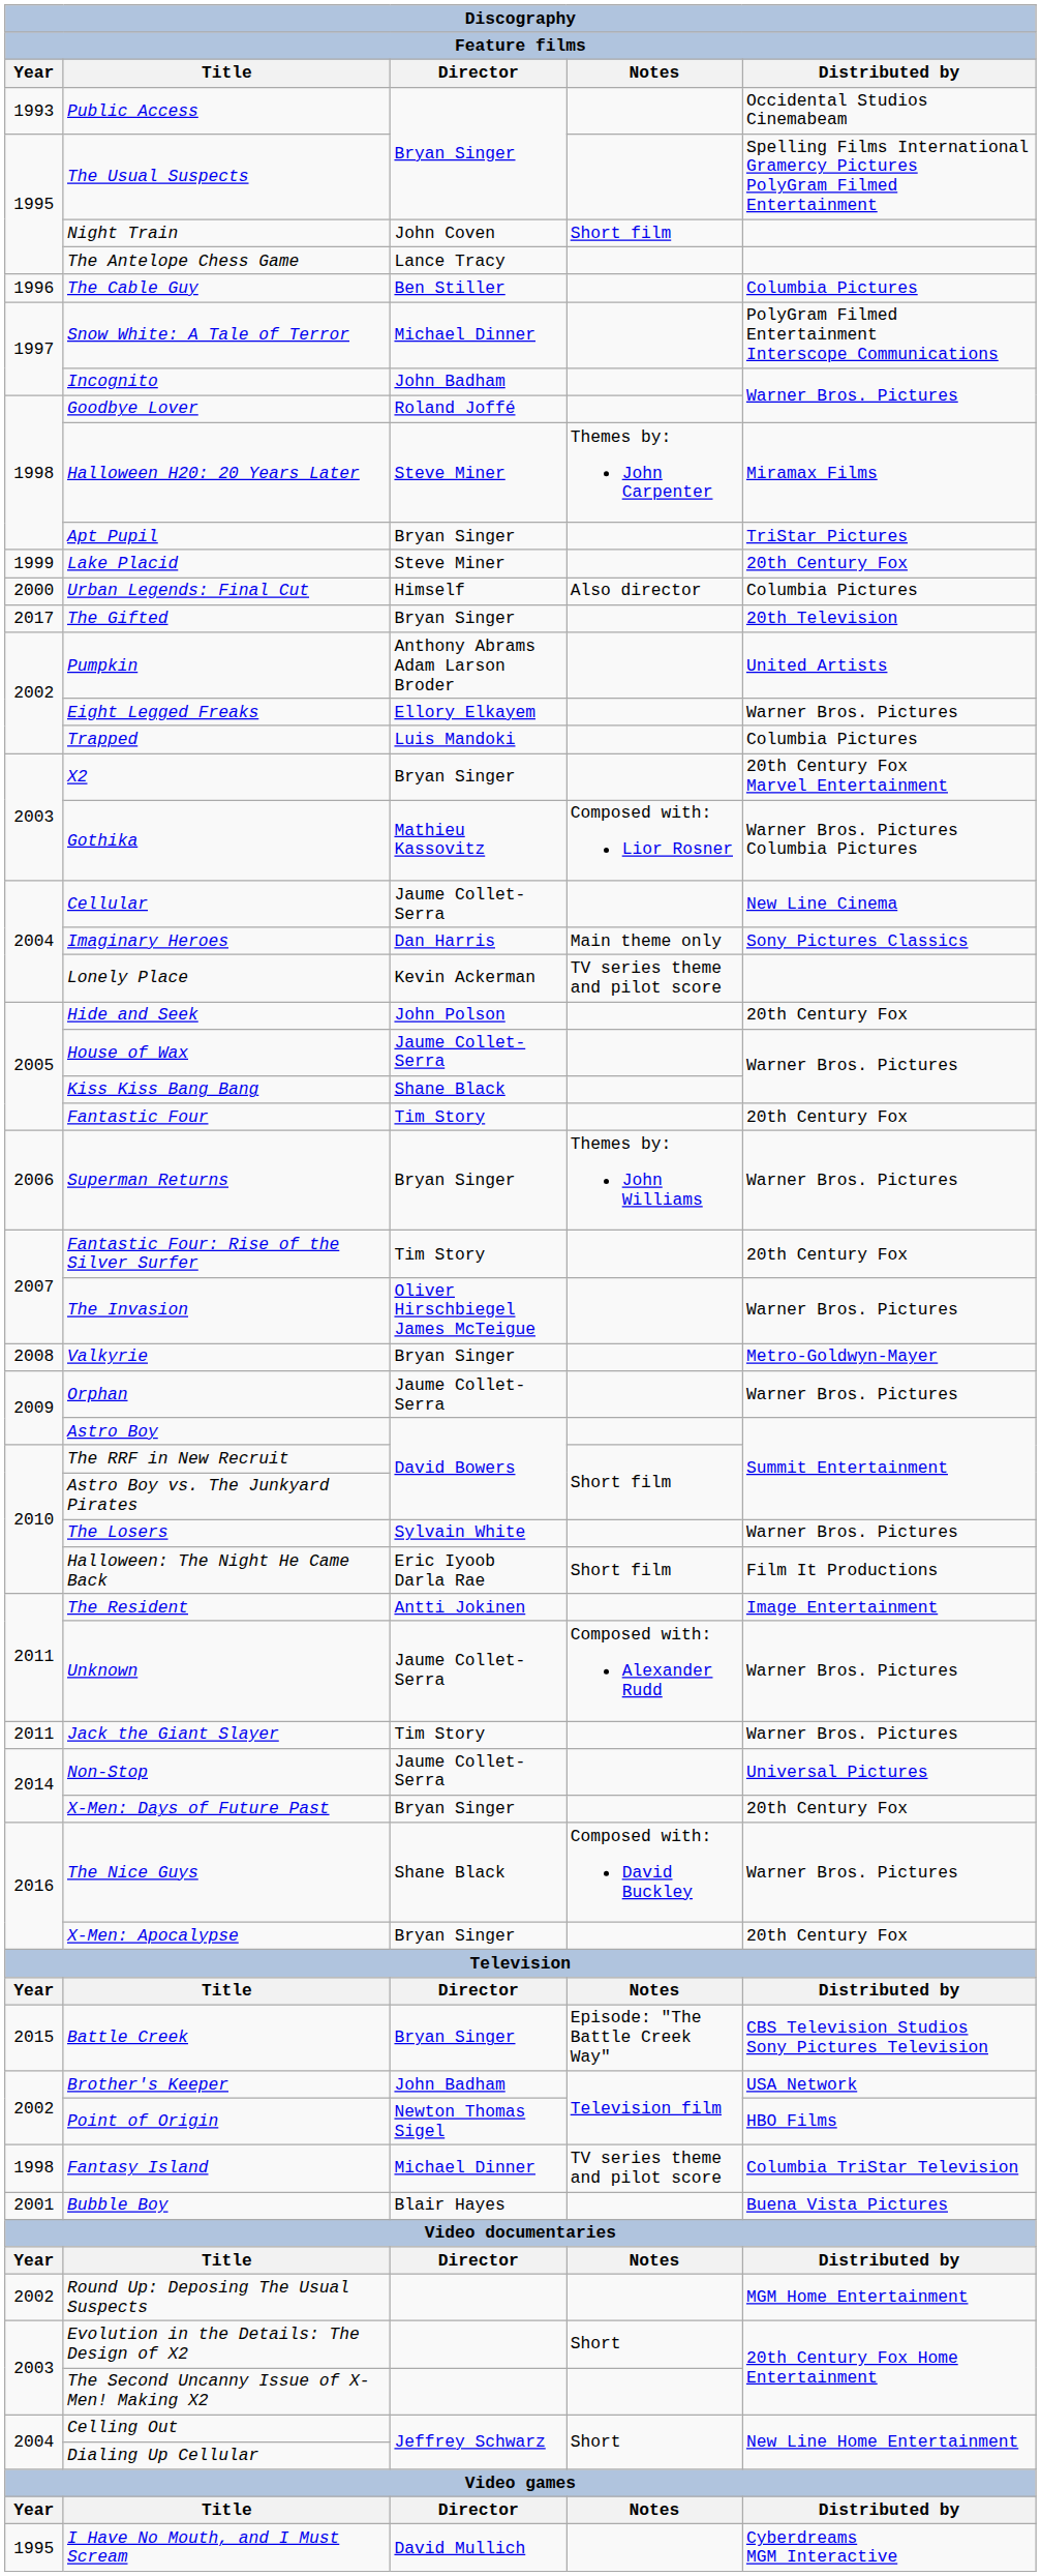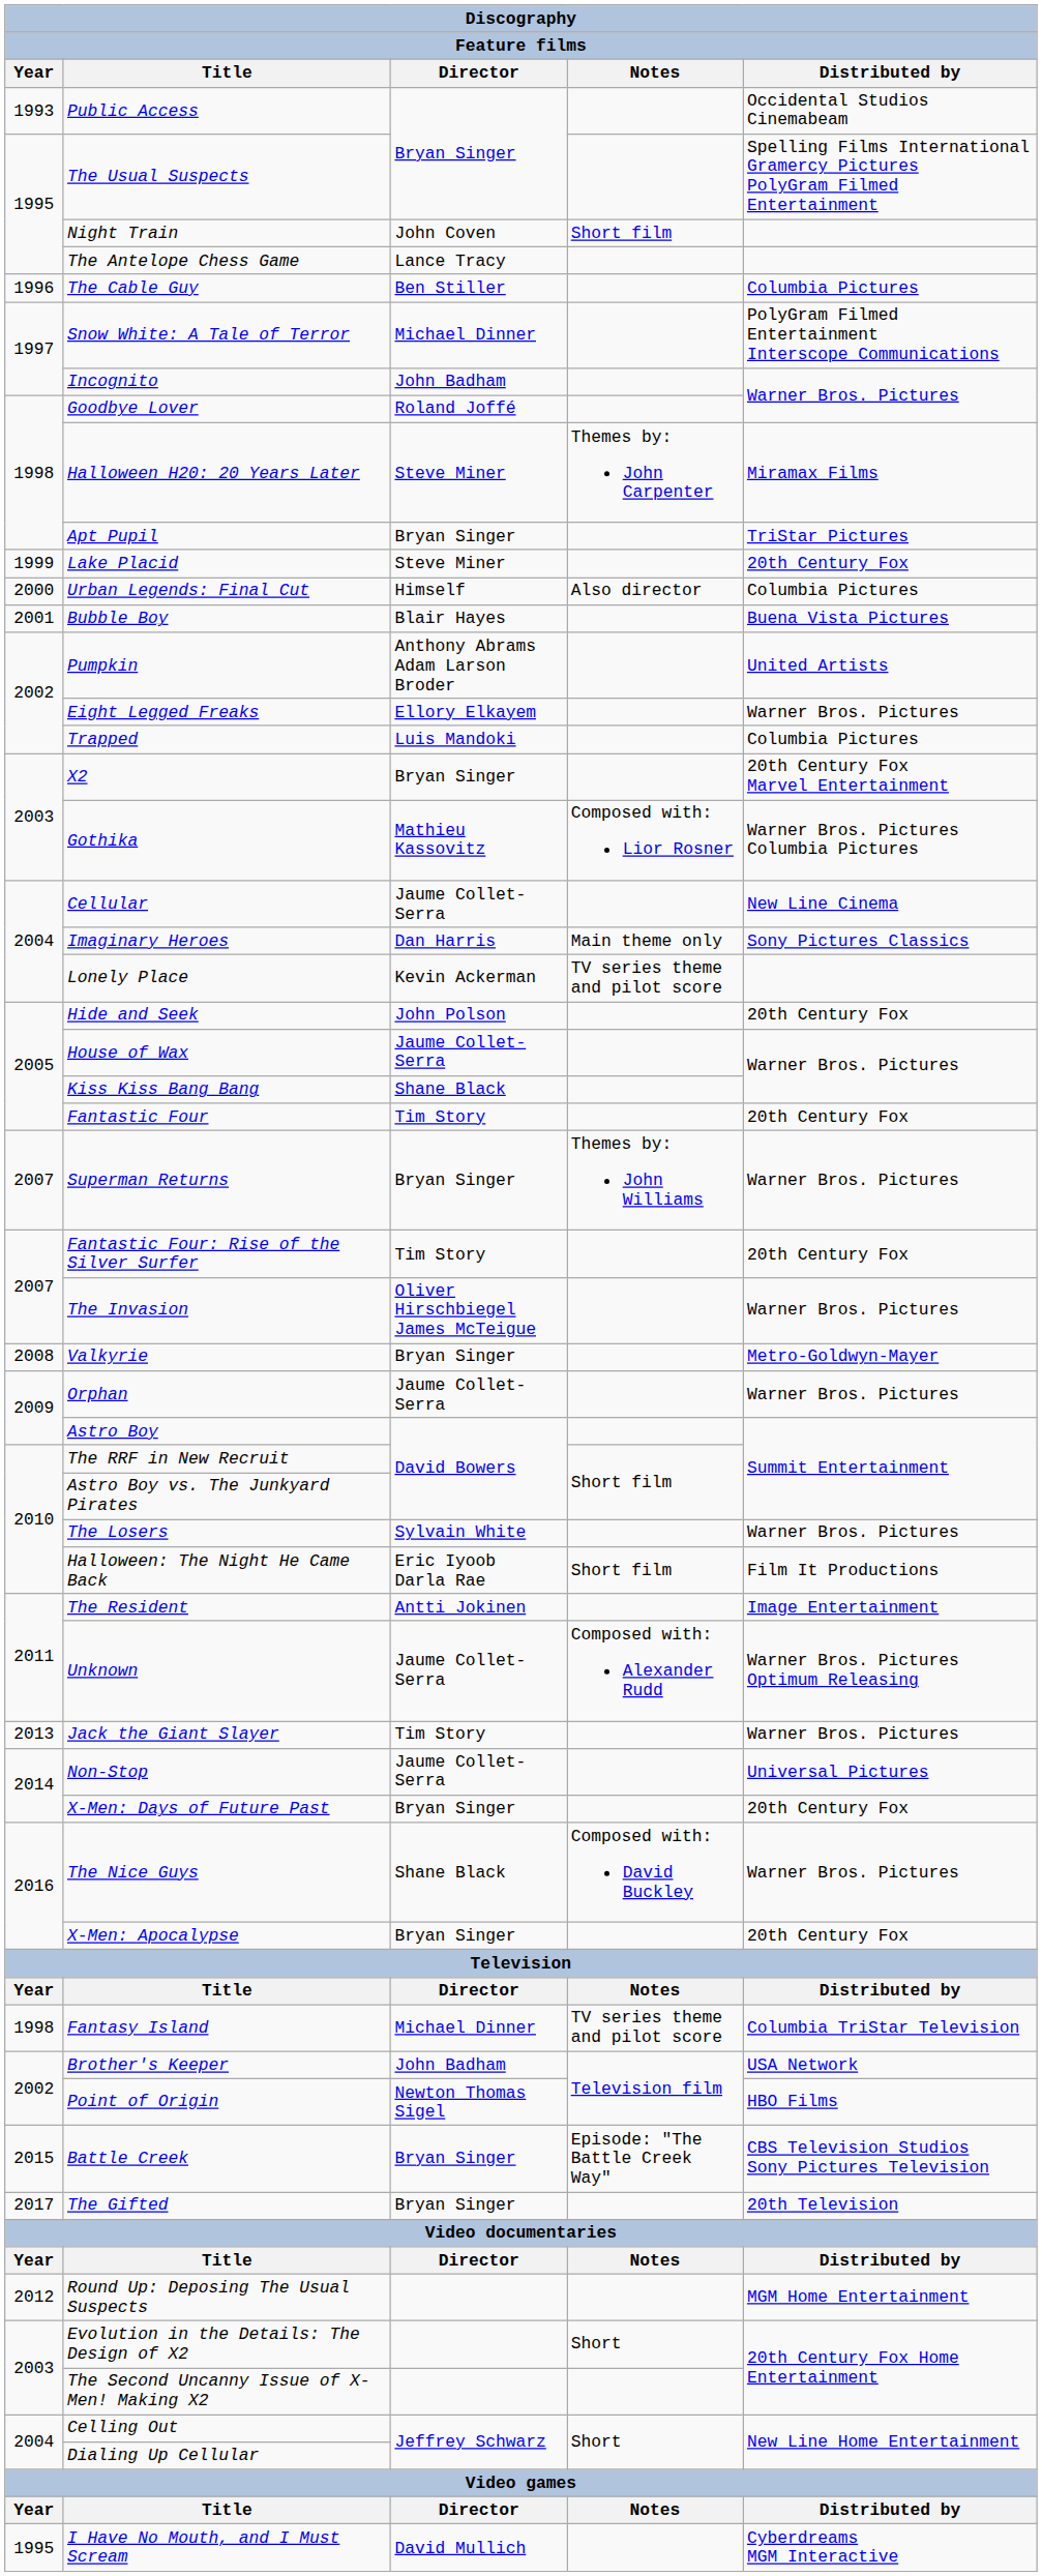rows swapped: Bubble Boy <-> The Gifted
Superman Returns | Year: 2006 -> 2007
Unknown | Distributed by: Warner Bros. Pictures -> Warner Bros. Pictures Optimum Releasing
Jack the Giant Slayer | Year: 2011 -> 2013
rows swapped: Fantasy Island <-> Battle Creek
Round Up: Deposing The Usual Suspects | Year: 2002 -> 2012
